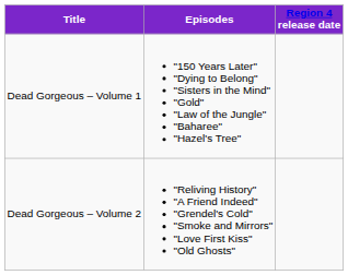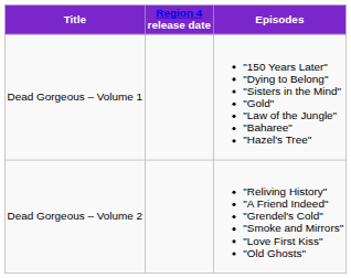columns swapped: Region 4 release date <-> Episodes
